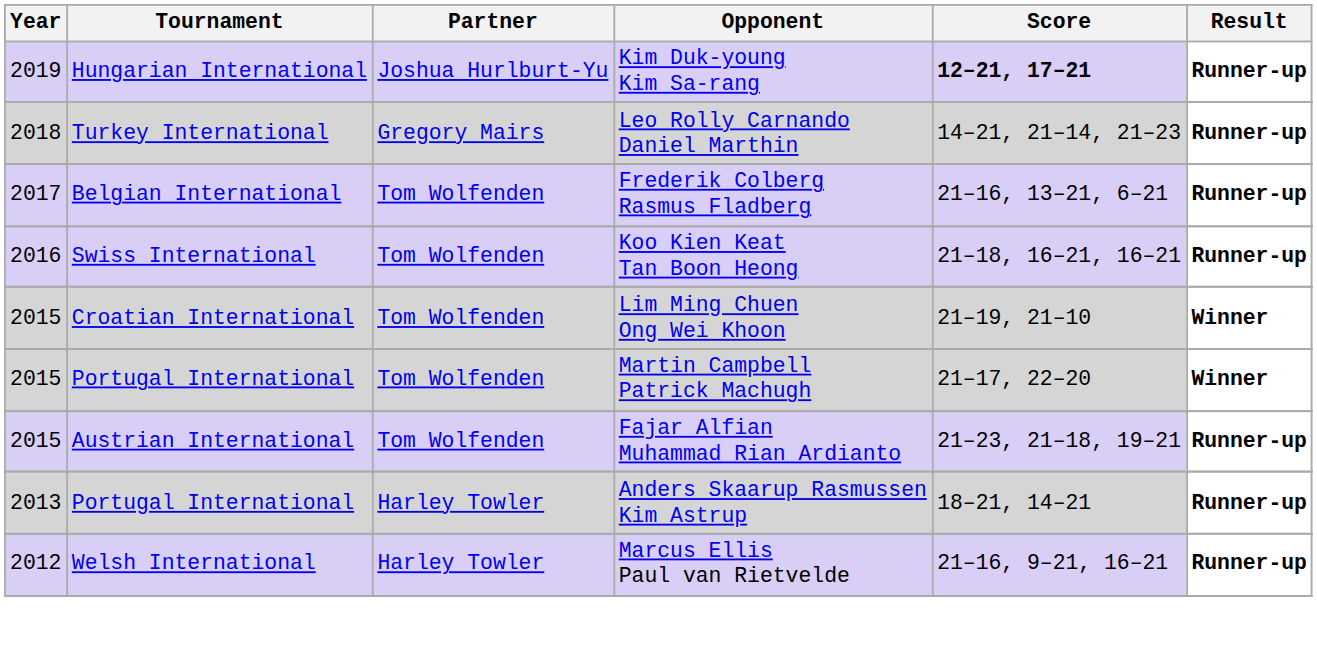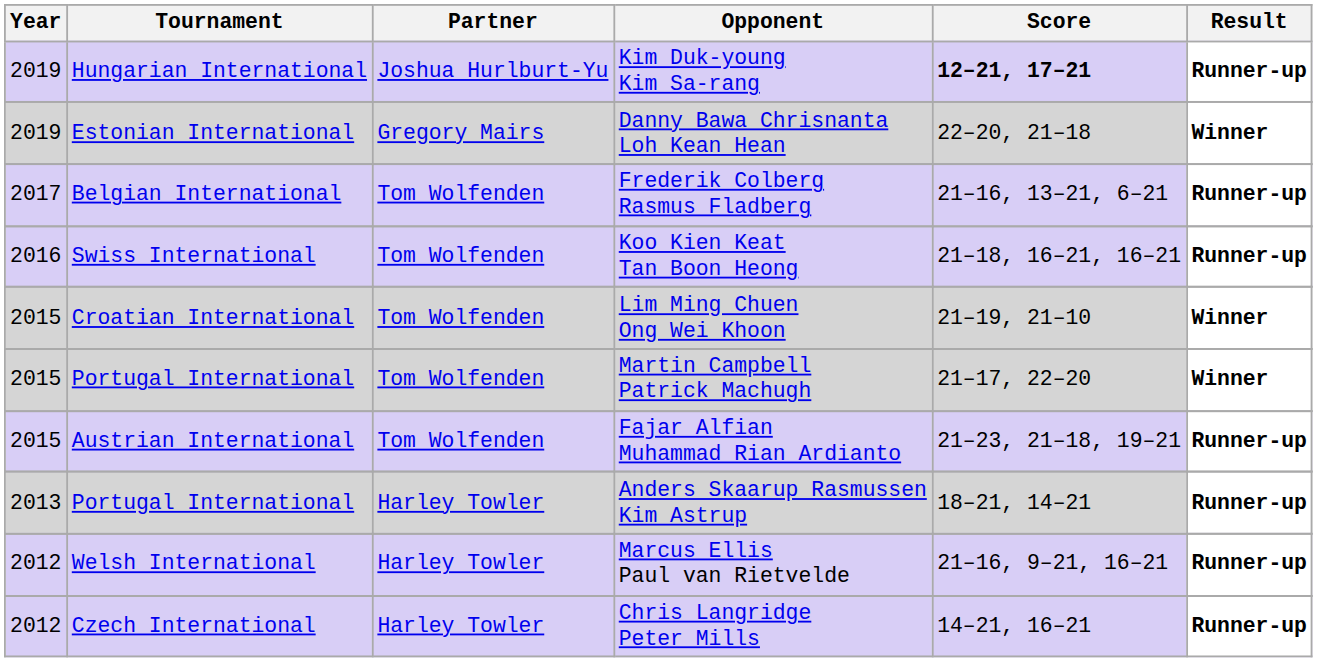+ row: 2019 | Estonian International | Gregory Mairs | Danny Bawa Chrisnanta Loh Kean Hean | 22–20, 21–18 | Winner
- row: 2018 | Turkey International | Gregory Mairs | Leo Rolly Carnando Daniel Marthin | 14–21, 21–14, 21–23 | Runner-up
+ row: 2012 | Czech International | Harley Towler | Chris Langridge Peter Mills | 14–21, 16–21 | Runner-up
